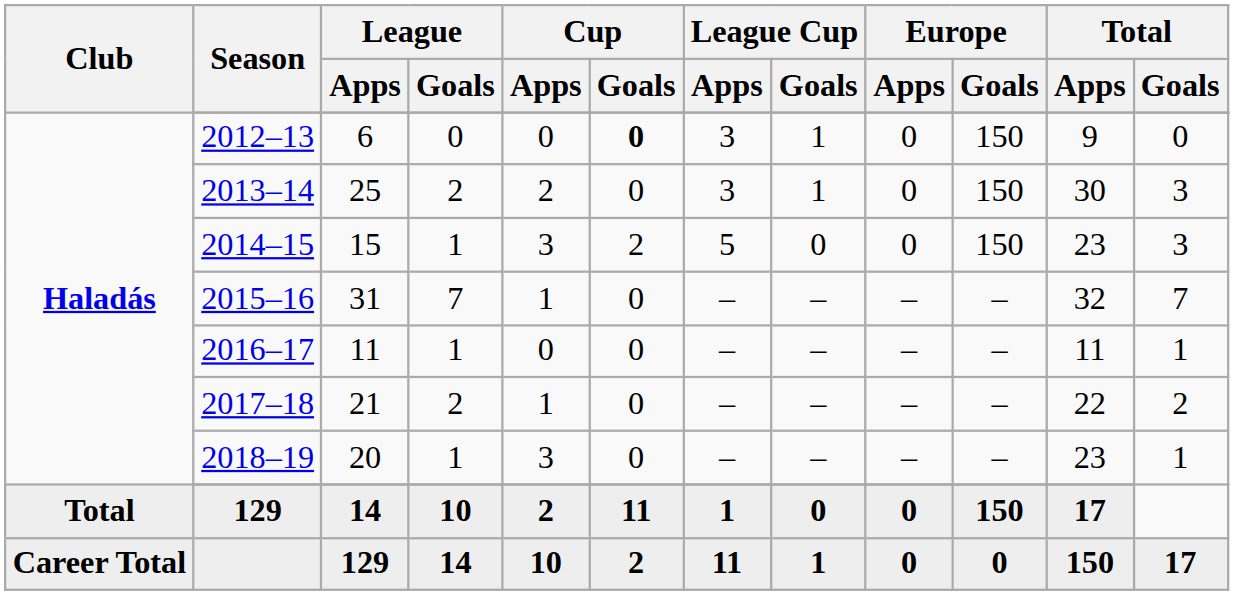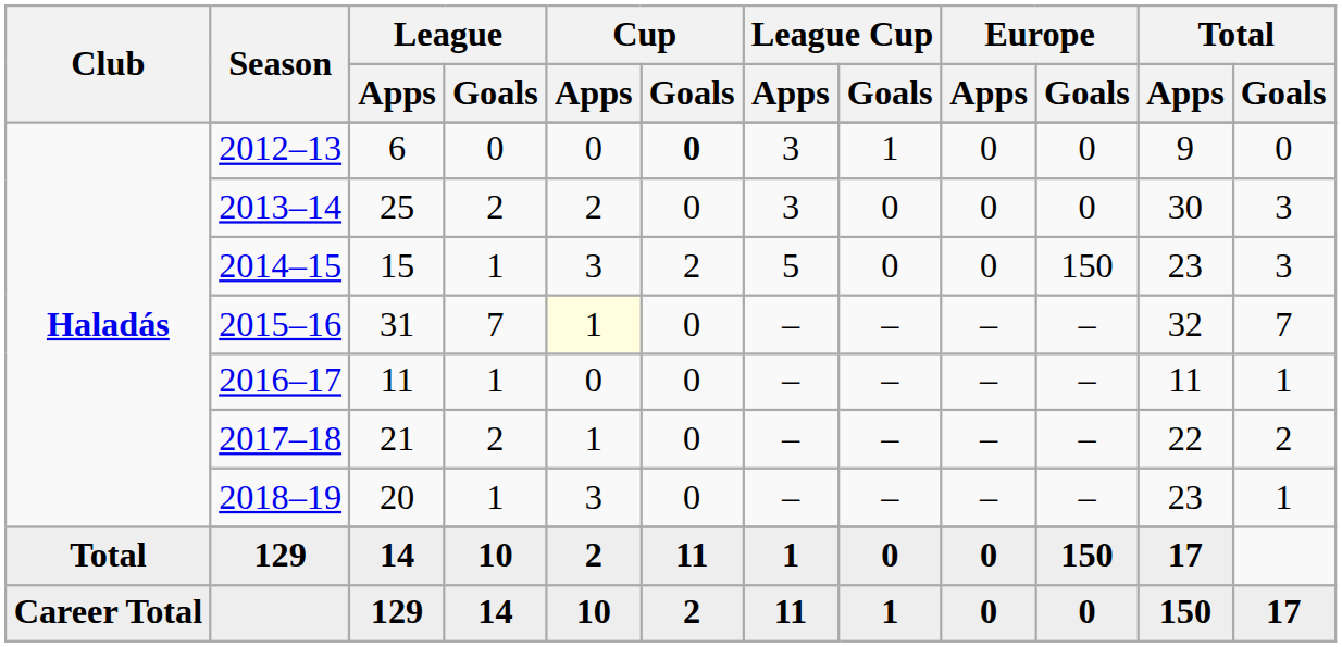6 | Europe / Goals: 150 -> 0
25 | League Cup / Goals: 1 -> 0
25 | Europe / Goals: 150 -> 0
31 | Cup / Apps: no background -> lightyellow background
